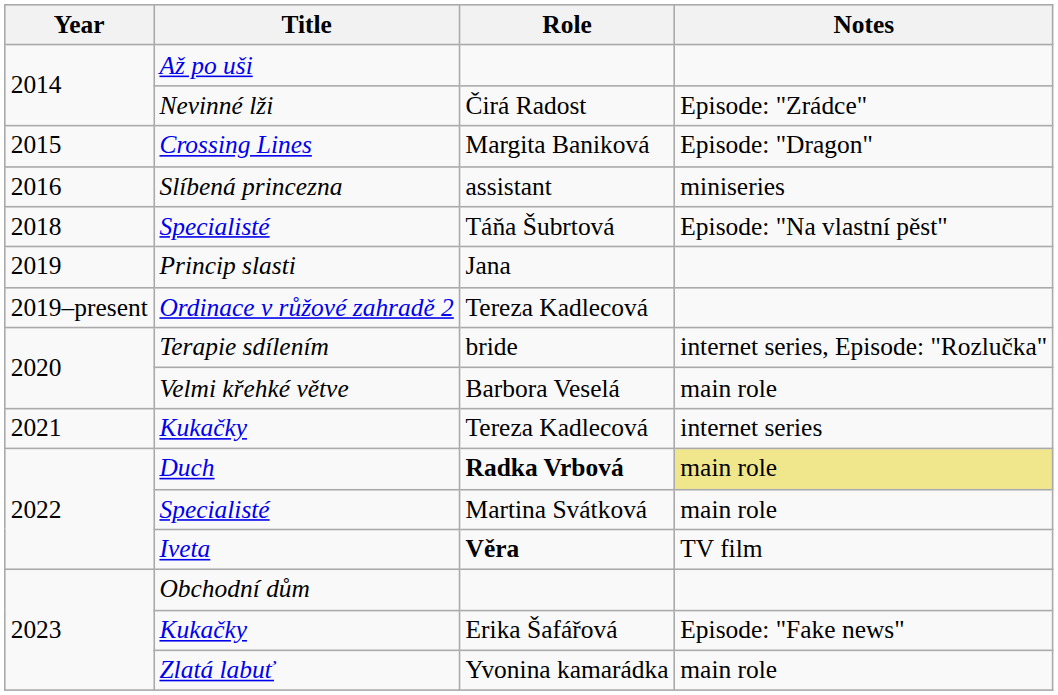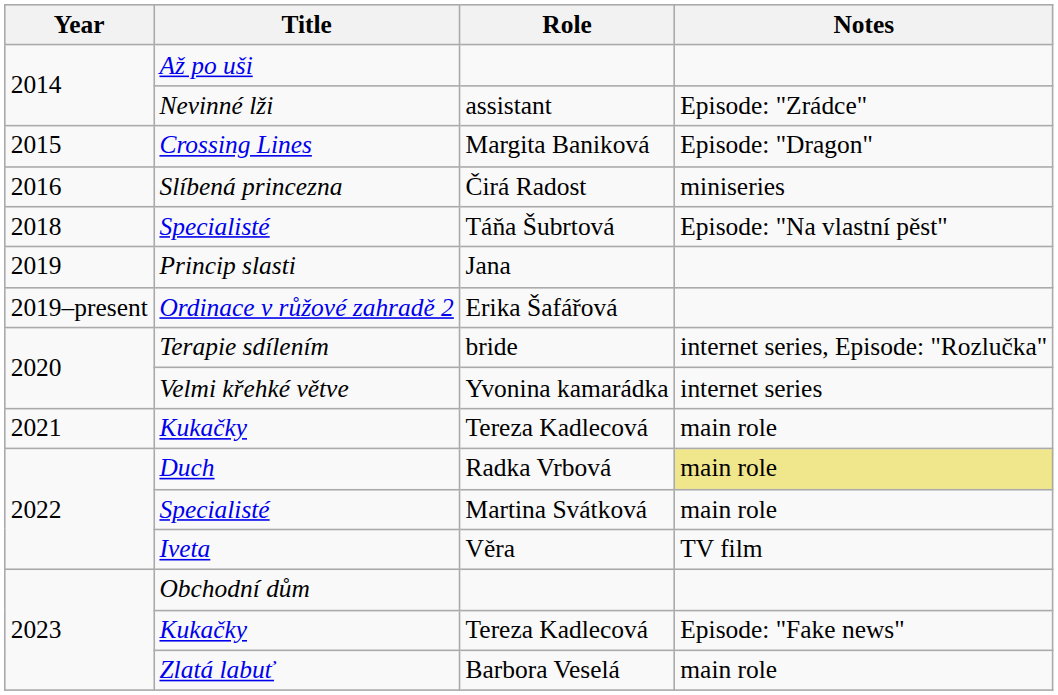Nevinné lži | Role: Čirá Radost -> assistant
Slíbená princezna | Role: assistant -> Čirá Radost
Ordinace v růžové zahradě 2 | Role: Tereza Kadlecová -> Erika Šafářová
Velmi křehké větve | Role: Barbora Veselá -> Yvonina kamarádka
Velmi křehké větve | Notes: main role -> internet series
2021 / Kukačky | Notes: internet series -> main role
Duch | Role: bold -> normal
Iveta | Role: bold -> normal
2023 / Kukačky | Role: Erika Šafářová -> Tereza Kadlecová
Zlatá labuť | Role: Yvonina kamarádka -> Barbora Veselá
